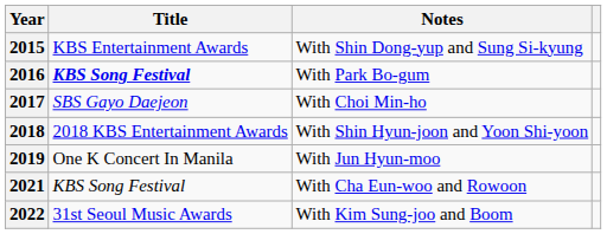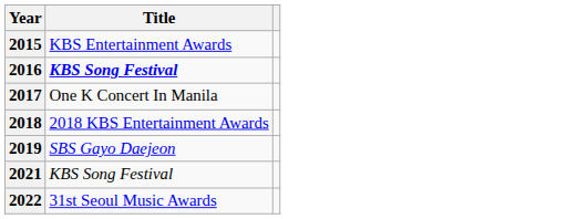- column: Notes | With Shin Dong-yup and Sung Si-kyung | With Park Bo-gum | With Choi Min-ho | With Shin Hyun-joon and Yoon Shi-yoon | With Jun Hyun-moo | With Cha Eun-woo and Rowoon | With Kim Sung-joo and Boom
2017 | Title: SBS Gayo Daejeon -> One K Concert In Manila
2019 | Title: One K Concert In Manila -> SBS Gayo Daejeon
